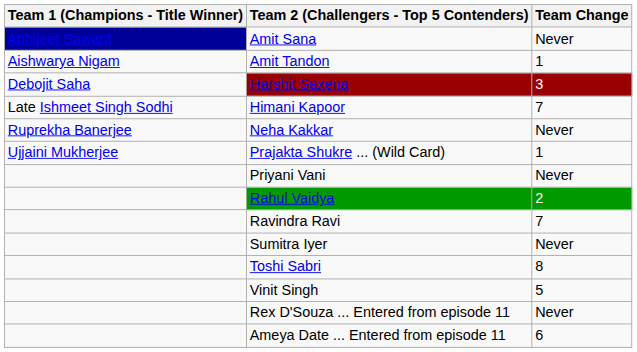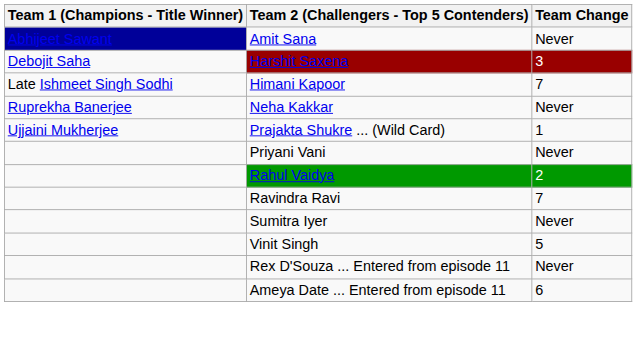- row: Aishwarya Nigam | Amit Tandon | 1
- row: Toshi Sabri | 8
